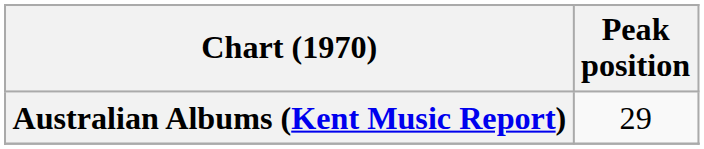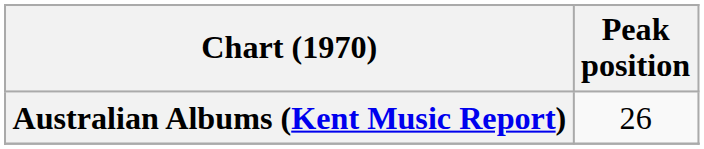Australian Albums (Kent Music Report) | Peak position: 29 -> 26
